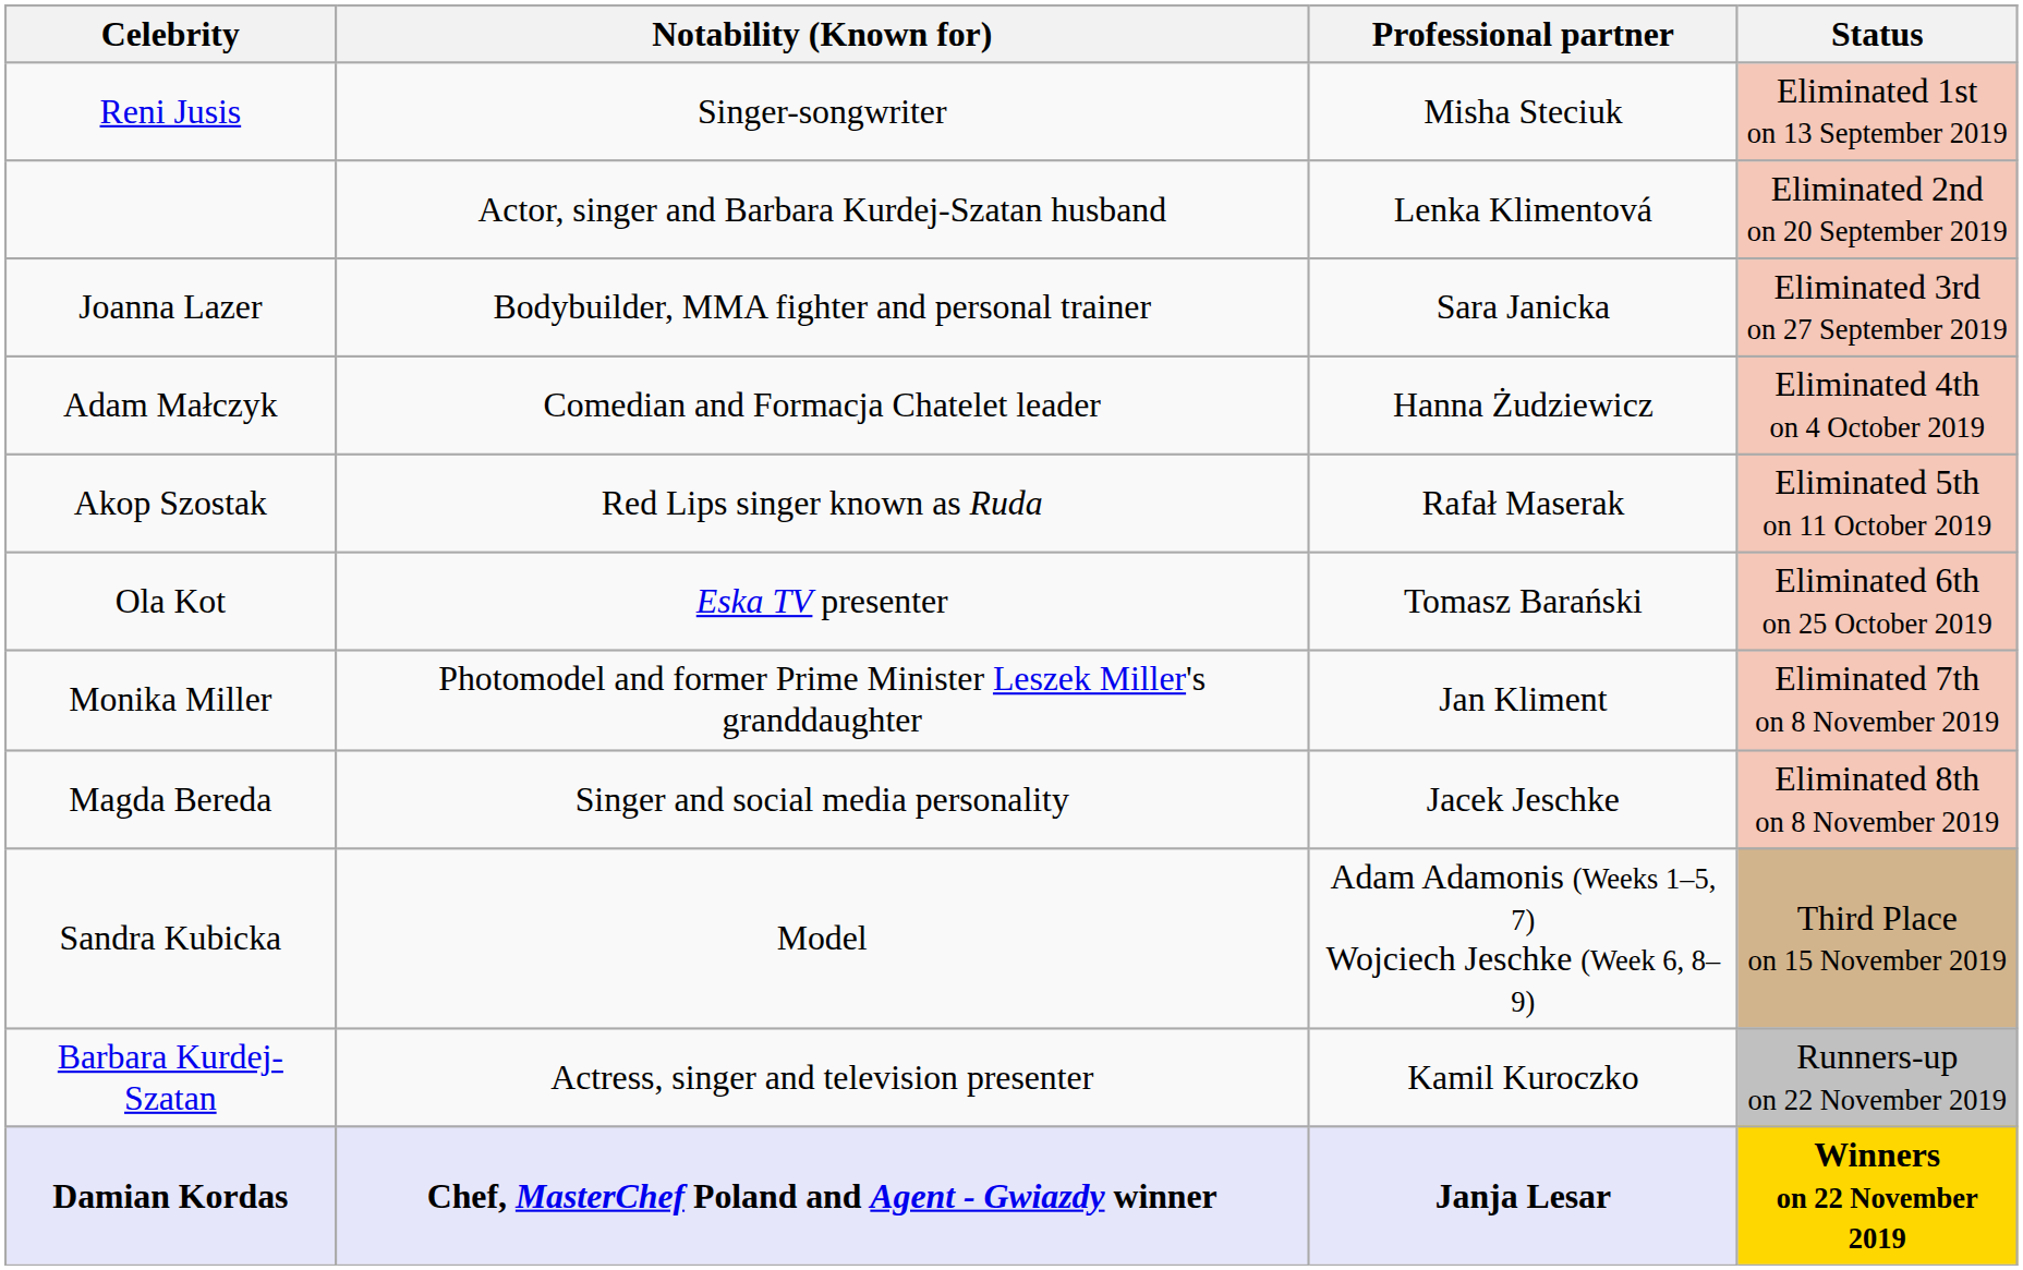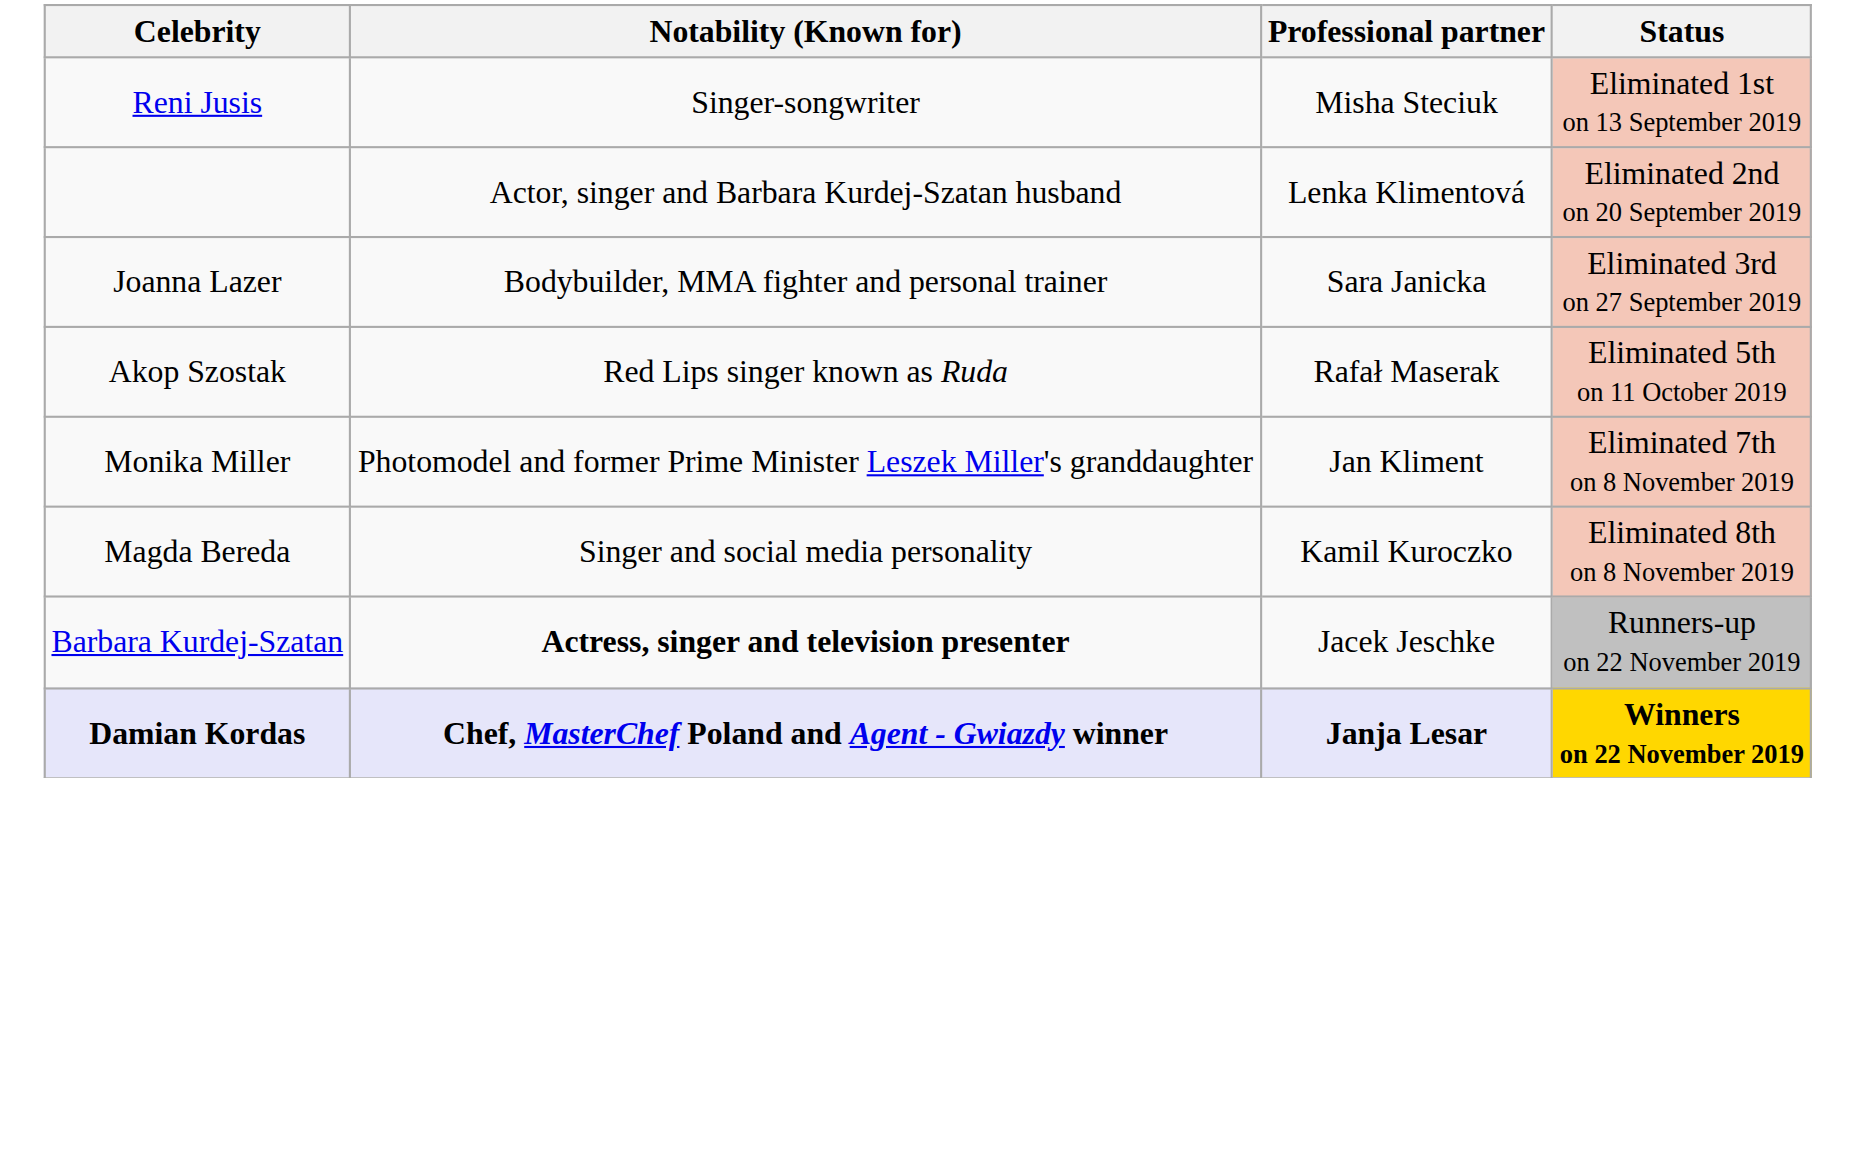- row: Adam Małczyk | Comedian and Formacja Chatelet leader | Hanna Żudziewicz | Eliminated 4th on 4 October 2019
- row: Ola Kot | Eska TV presenter | Tomasz Barański | Eliminated 6th on 25 October 2019
Magda Bereda | Professional partner: Jacek Jeschke -> Kamil Kuroczko
- row: Sandra Kubicka | Model | Adam Adamonis (Weeks 1–5, 7) Wojciech Jeschke (Week 6, 8–9) | Third Place on 15 November 2019
Barbara Kurdej-Szatan | Notability (Known for): normal -> bold
Barbara Kurdej-Szatan | Professional partner: Kamil Kuroczko -> Jacek Jeschke
